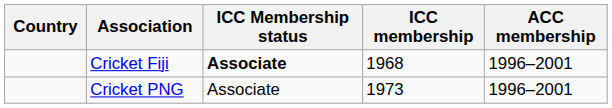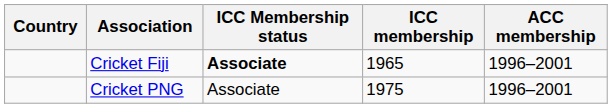Cricket Fiji | ICC membership: 1968 -> 1965
Cricket PNG | ICC membership: 1973 -> 1975
